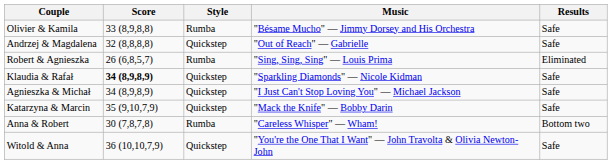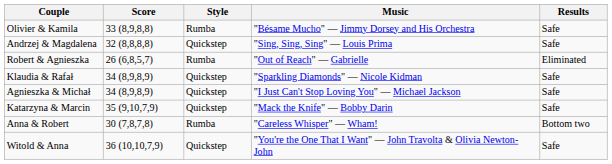Andrzej & Magdalena | Music: "Out of Reach" — Gabrielle -> "Sing, Sing, Sing" — Louis Prima
Robert & Agnieszka | Music: "Sing, Sing, Sing" — Louis Prima -> "Out of Reach" — Gabrielle
Klaudia & Rafał | Score: bold -> normal
